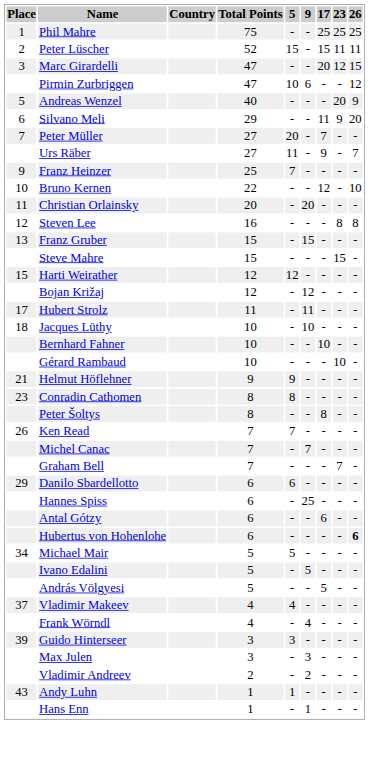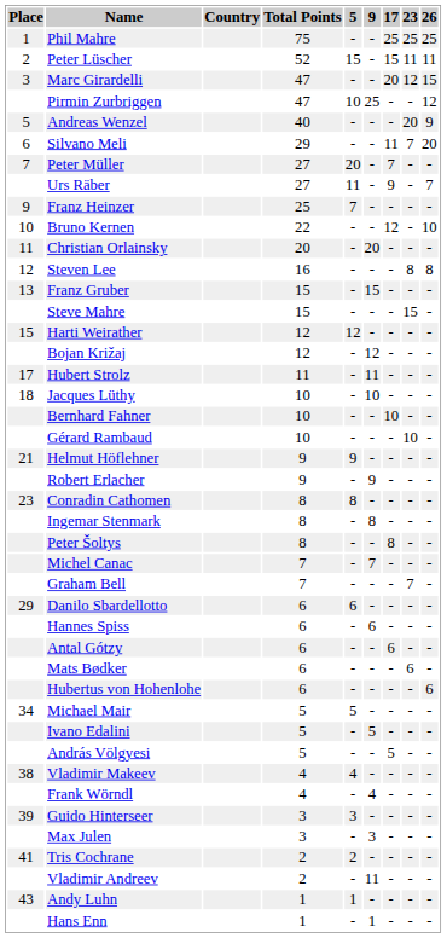Pirmin Zurbriggen | 9: 6 -> 25
Silvano Meli | 23: 9 -> 7
+ row: Robert Erlacher | 9 | - | 9 | - | - | -
+ row: Ingemar Stenmark | 8 | - | 8 | - | - | -
- row: 26 | Ken Read | 7 | 7 | - | - | - | -
Hannes Spiss | 9: 25 -> 6
+ row: Mats Bødker | 6 | - | - | - | 6 | -
Hubertus von Hohenlohe | 26: bold -> normal
Vladimir Makeev | Place: 37 -> 38
+ row: 41 | Tris Cochrane | 2 | 2 | - | - | - | -
Vladimir Andreev | 9: 2 -> 11
